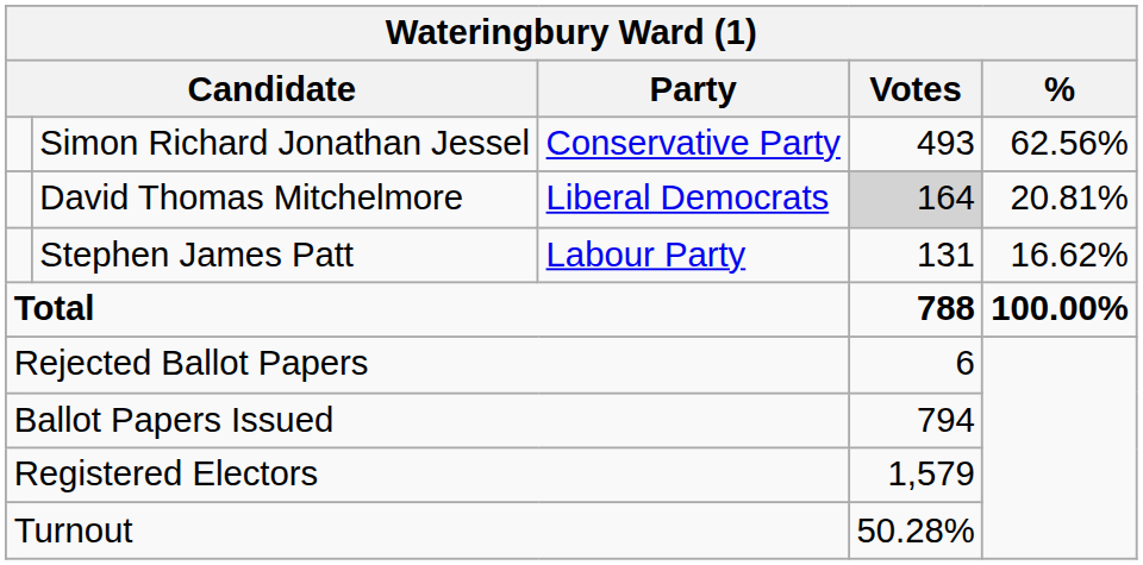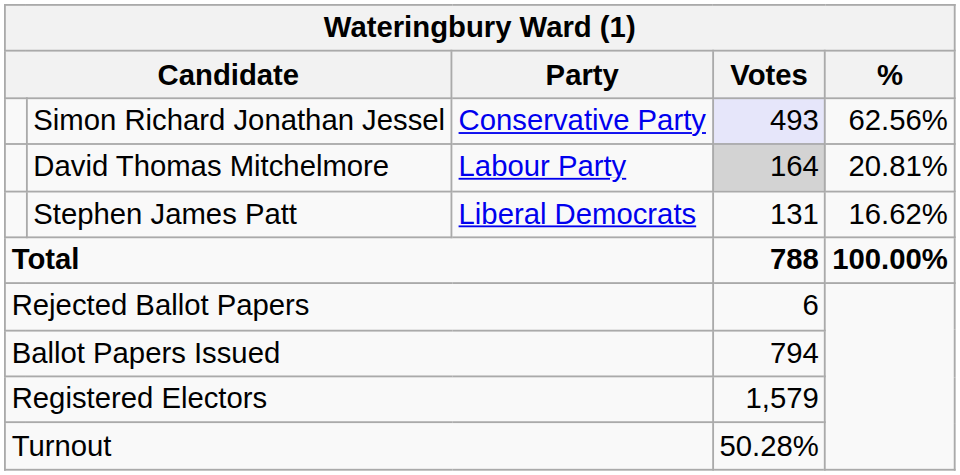Simon Richard Jonathan Jessel | Votes: no background -> lavender background
David Thomas Mitchelmore | Party: Liberal Democrats -> Labour Party
Stephen James Patt | Party: Labour Party -> Liberal Democrats
